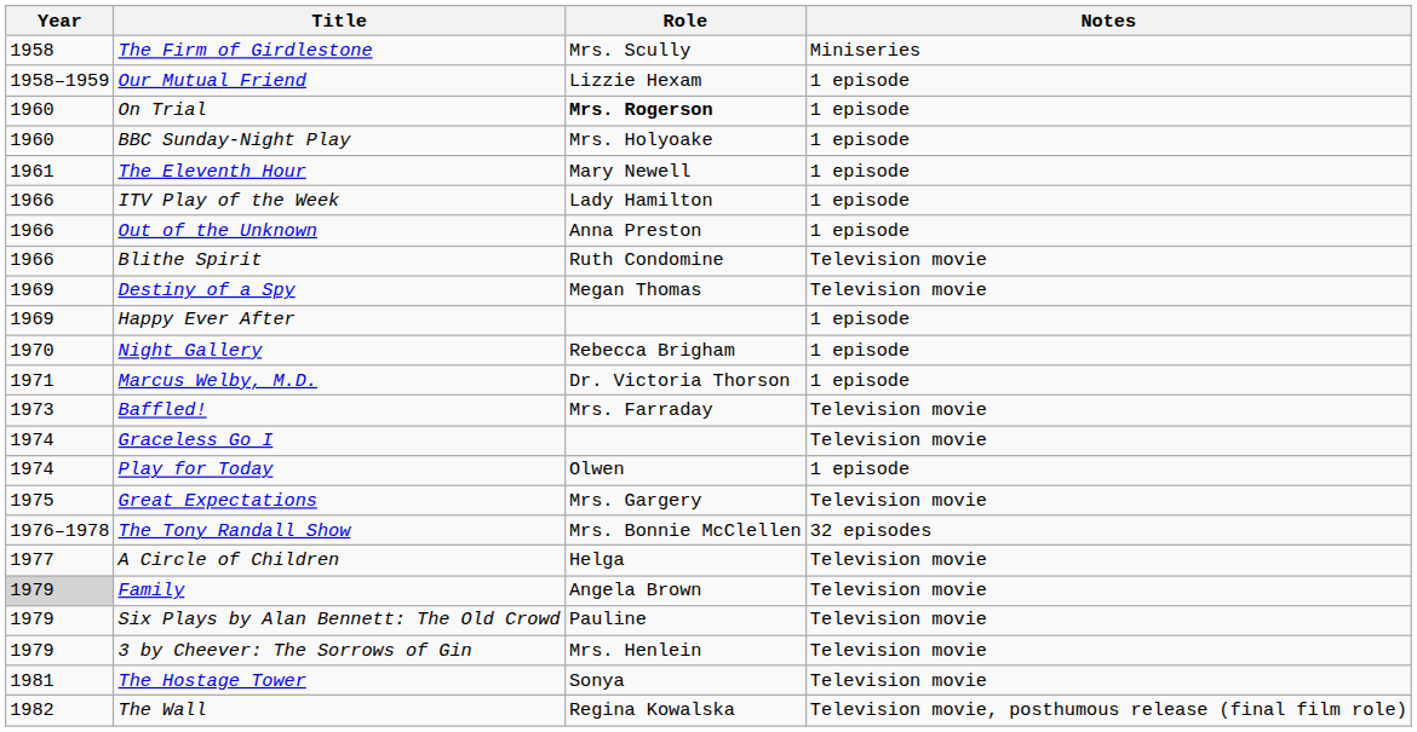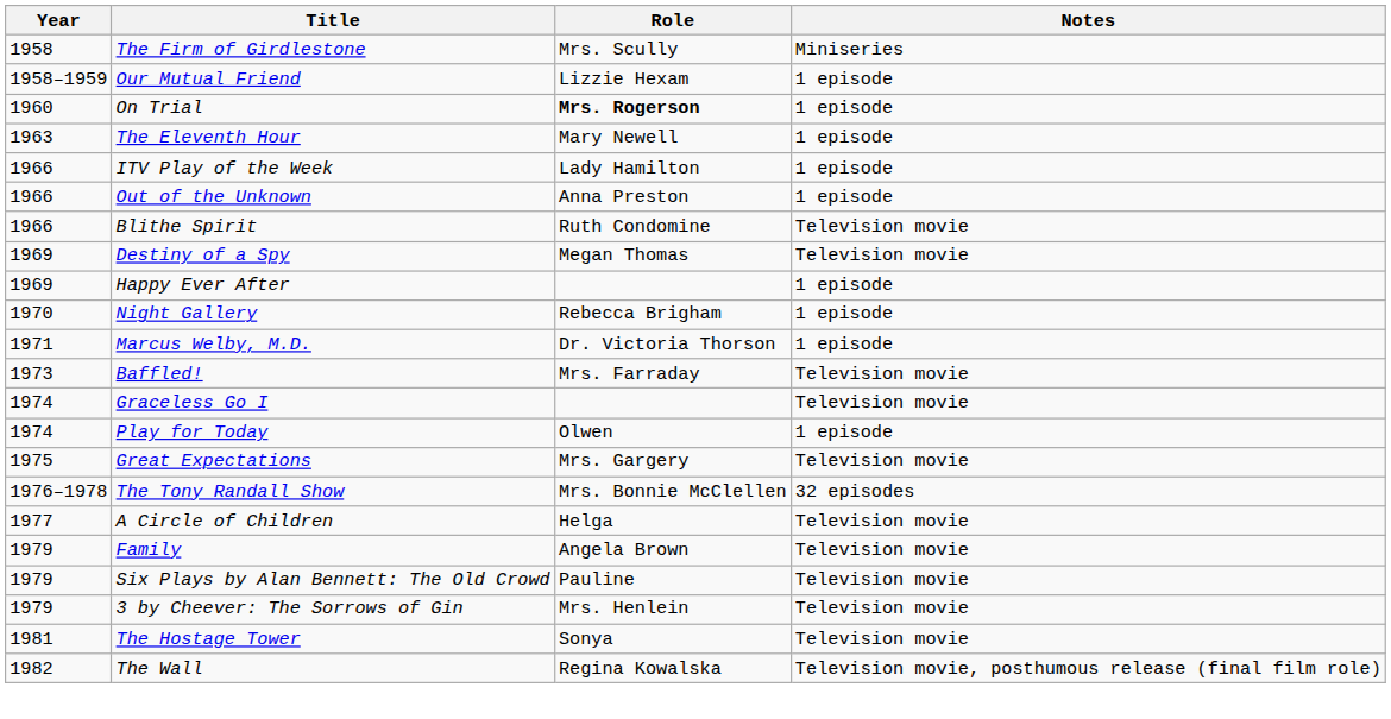- row: 1960 | BBC Sunday-Night Play | Mrs. Holyoake | 1 episode
The Eleventh Hour | Year: 1961 -> 1963
Family | Year: lightgrey background -> no background
